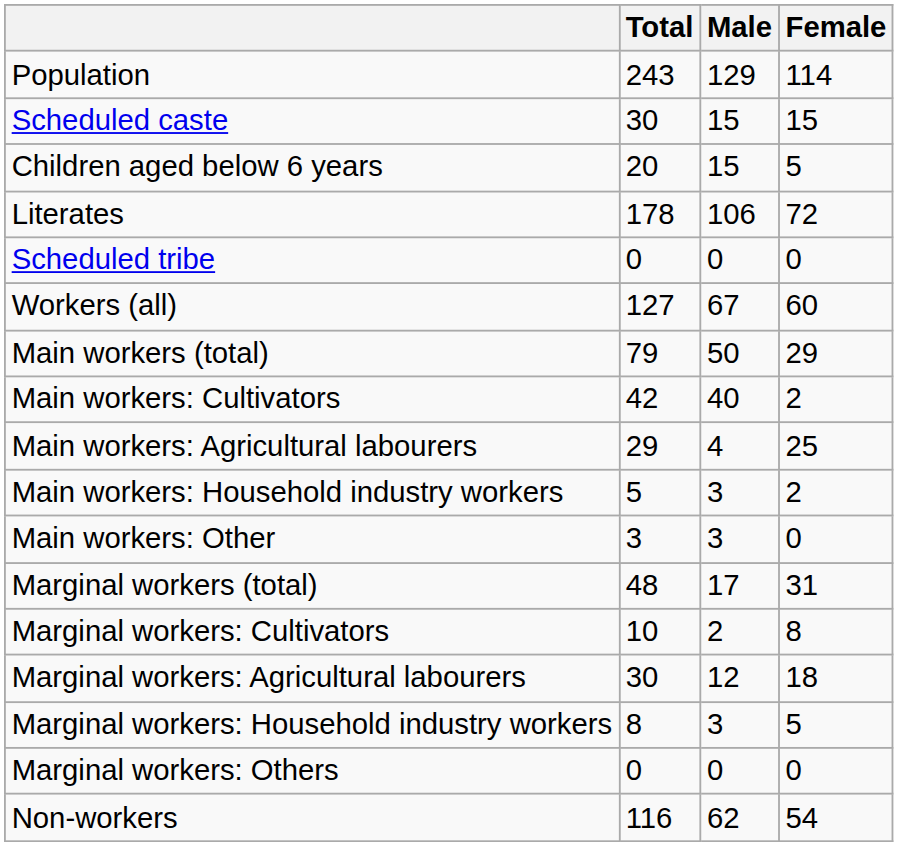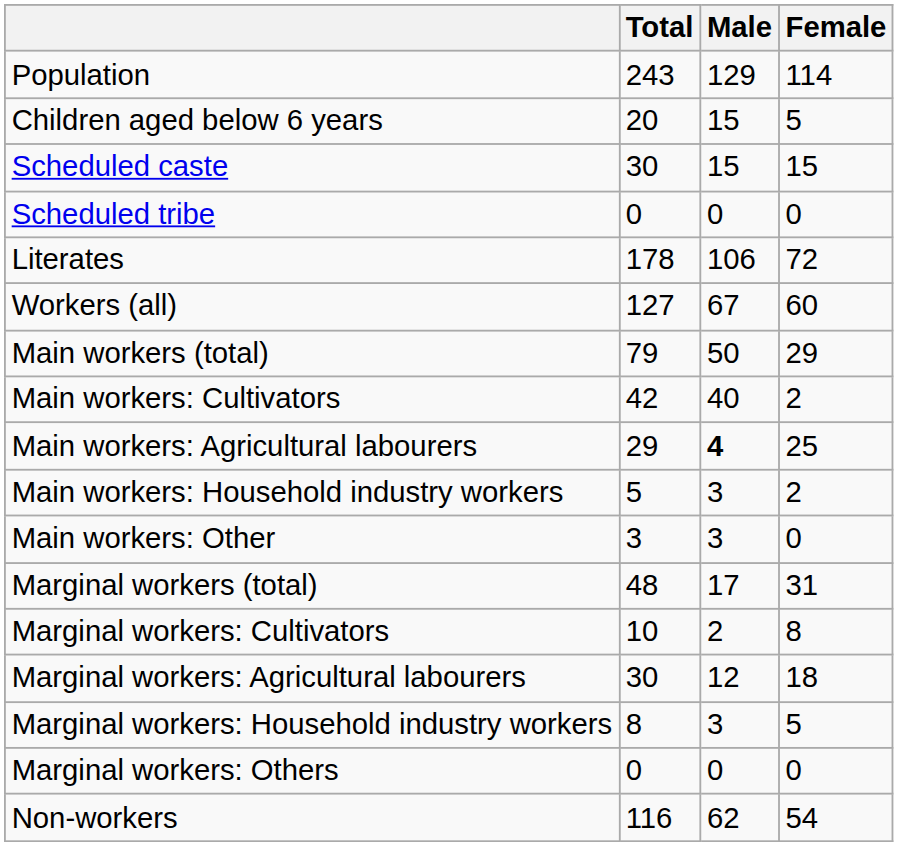rows swapped: Children aged below 6 years <-> Scheduled caste
rows swapped: Scheduled tribe <-> Literates
Main workers: Agricultural labourers | Male: normal -> bold
